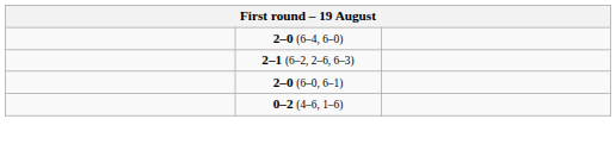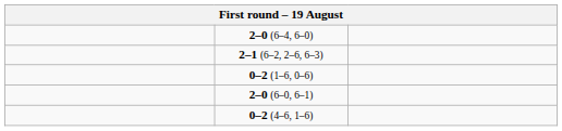+ row: 0–2 (1–6, 0–6)
